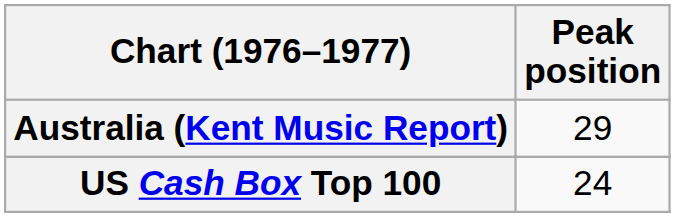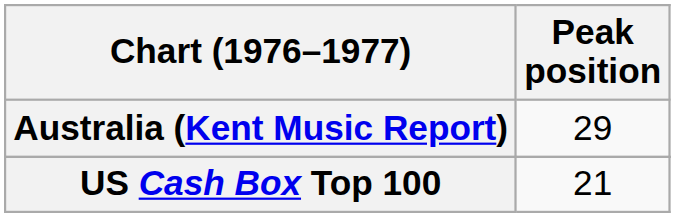US Cash Box Top 100 | Peak position: 24 -> 21
